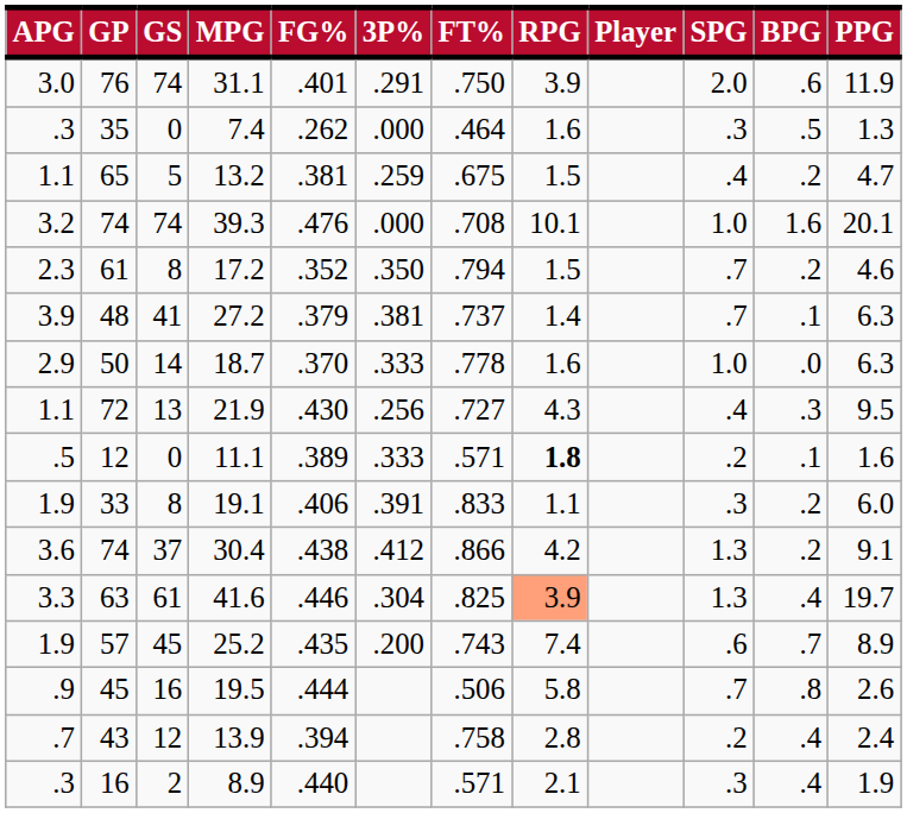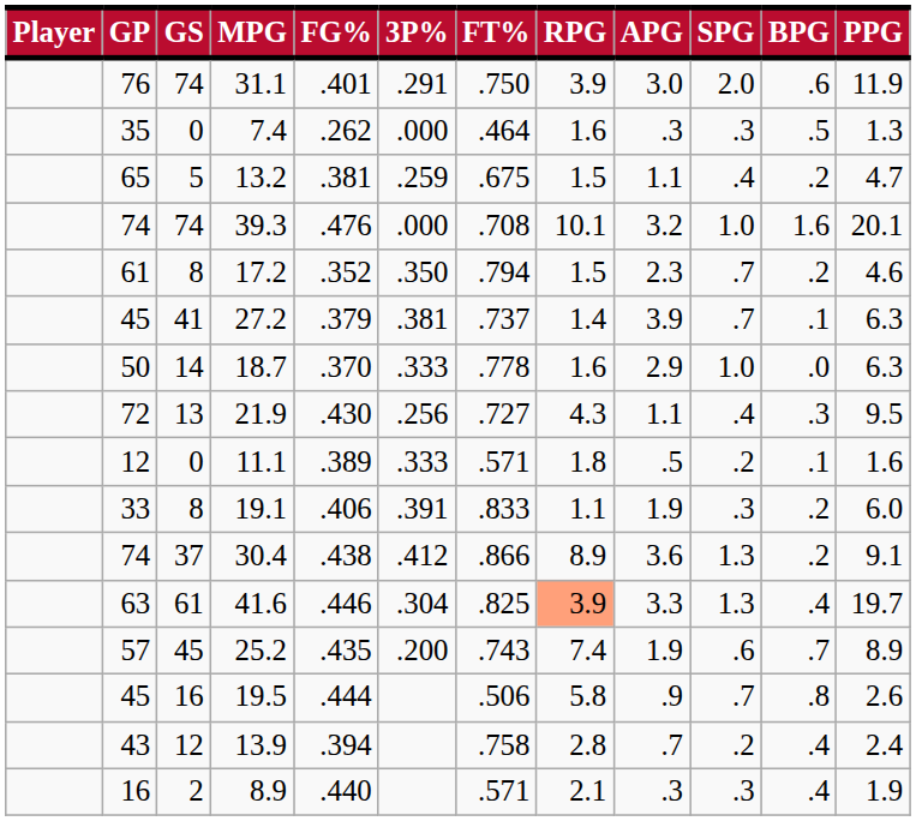columns swapped: Player <-> APG
27.2 | GP: 48 -> 45
11.1 | RPG: bold -> normal
30.4 | RPG: 4.2 -> 8.9
